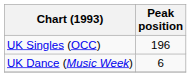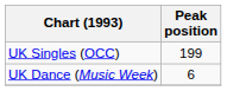UK Singles (OCC) | Peak position: 196 -> 199
